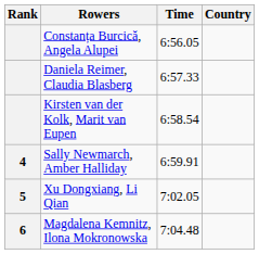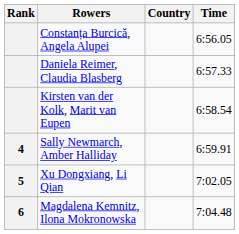columns swapped: Country <-> Time
